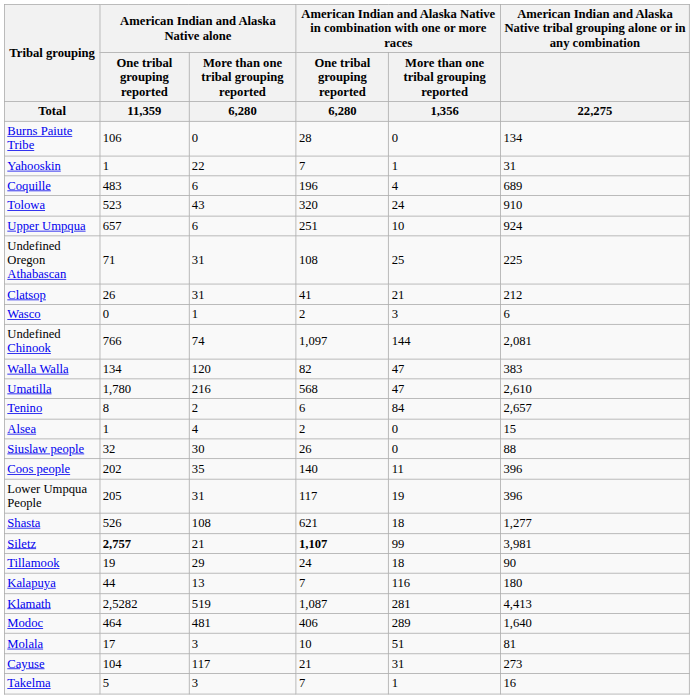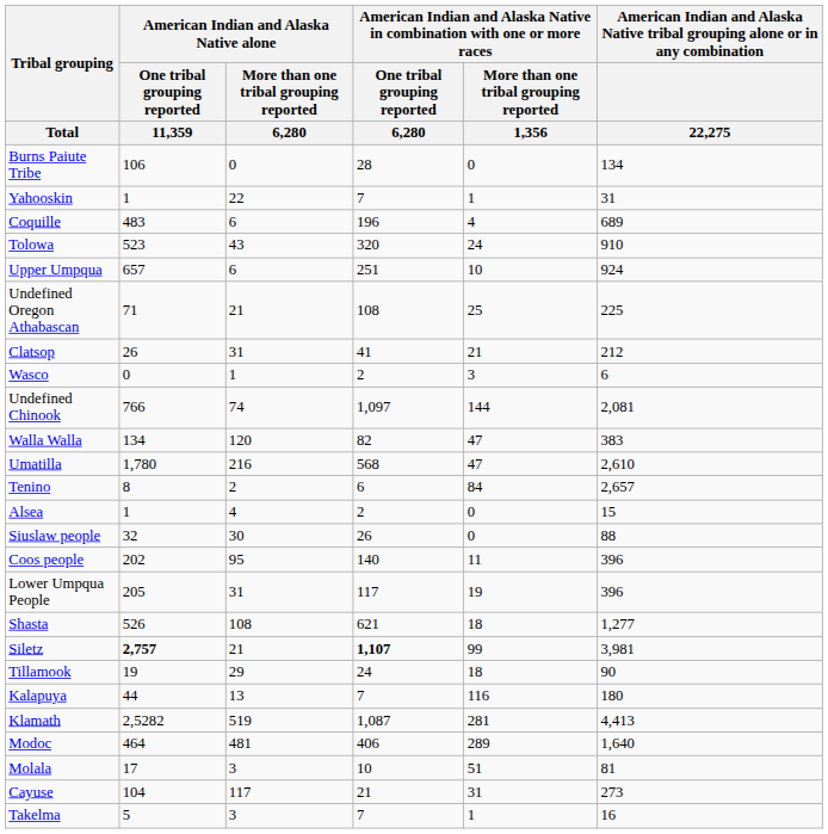Undefined Oregon Athabascan | column 3: 31 -> 21
Coos people | column 3: 35 -> 95
